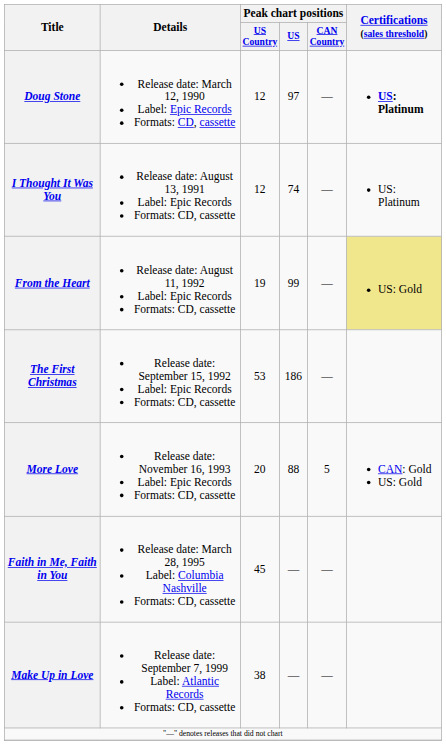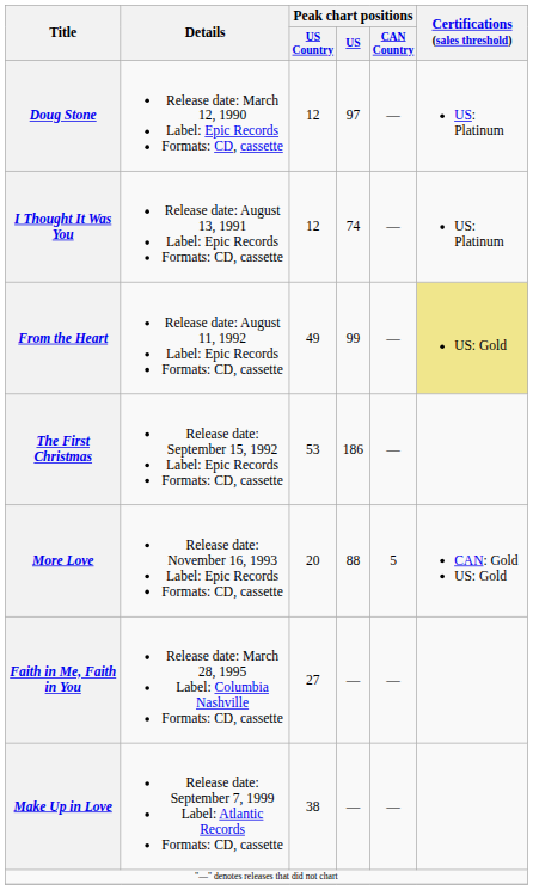Doug Stone | Certifications (sales threshold): bold -> normal
From the Heart | Peak chart positions / US Country: 19 -> 49
Faith in Me, Faith in You | Peak chart positions / US Country: 45 -> 27
